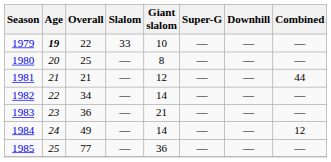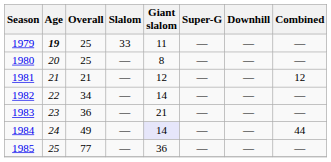1979 | Overall: 22 -> 25
1979 | Giant slalom: 10 -> 11
1981 | Combined: 44 -> 12
1984 | Giant slalom: no background -> lavender background
1984 | Combined: 12 -> 44
